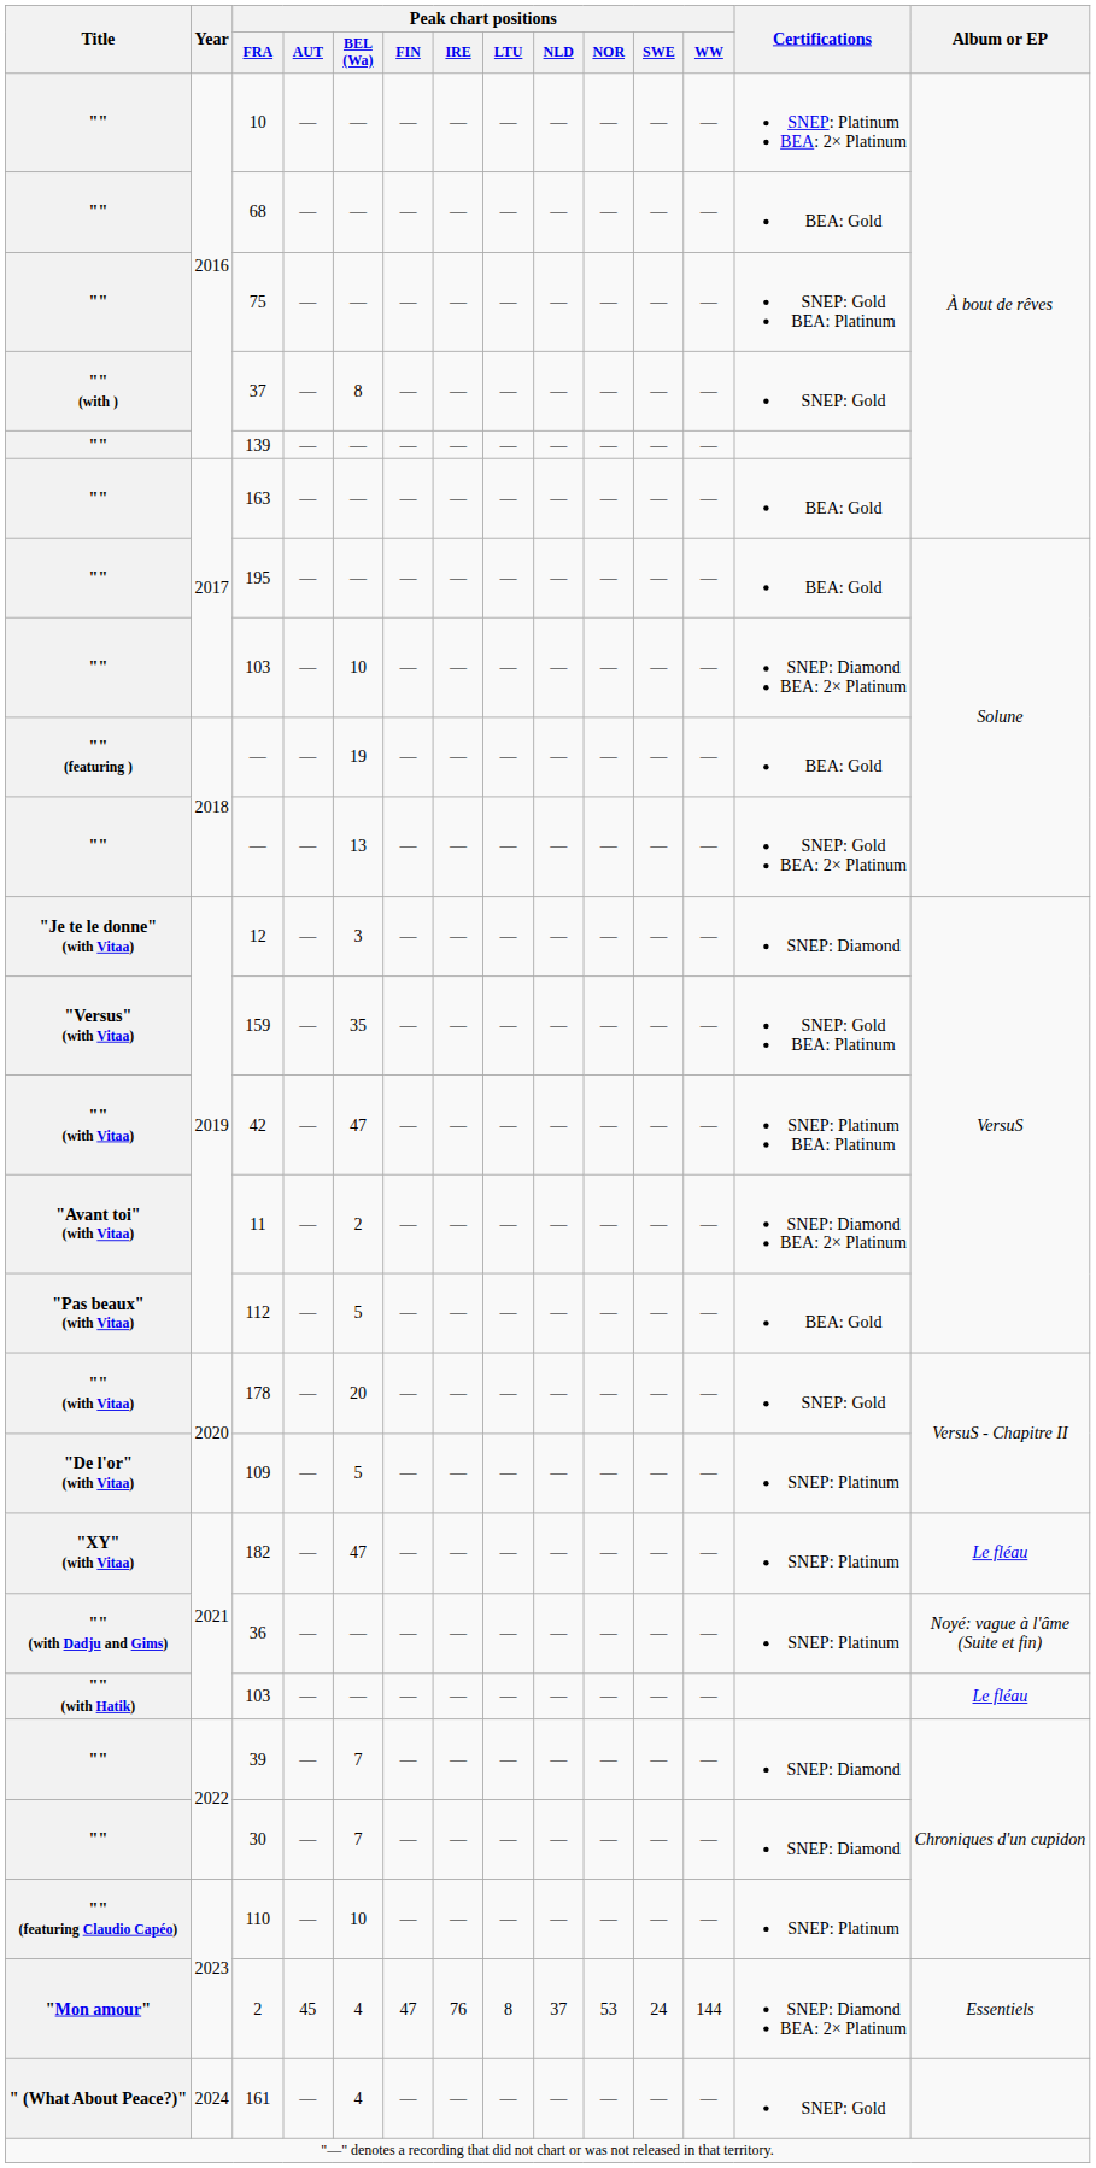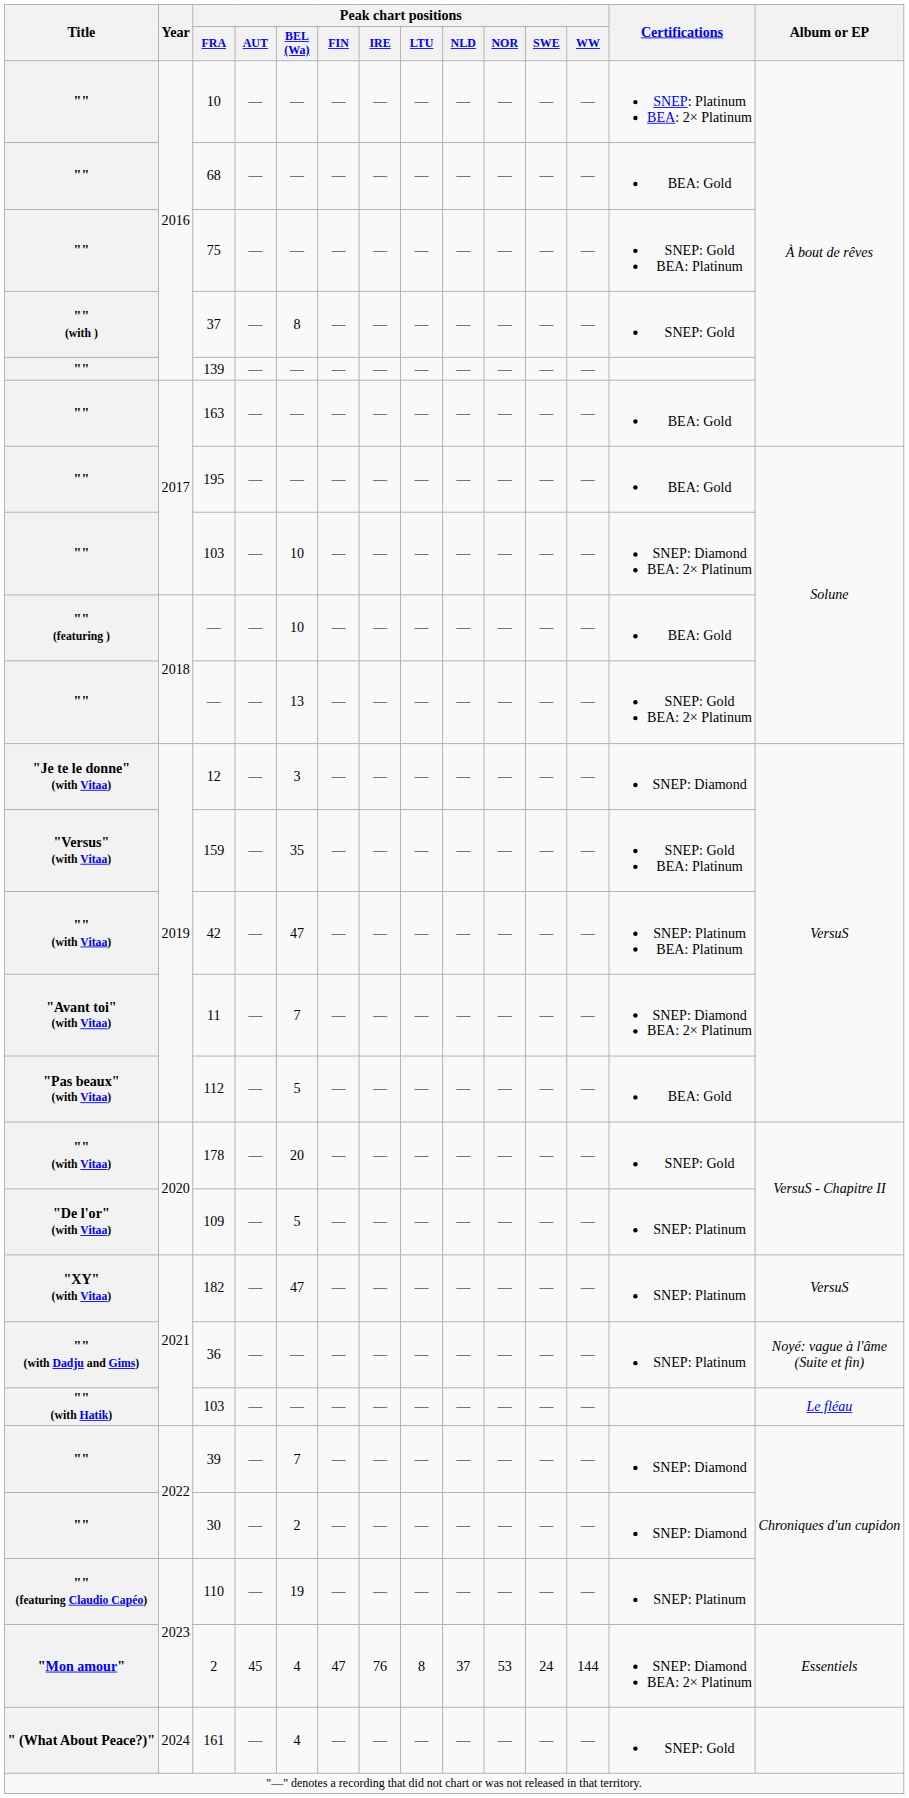"" (featuring ) / — | Peak chart positions / BEL (Wa): 19 -> 10
11 | Peak chart positions / BEL (Wa): 2 -> 7
182 | Album or EP: Le fléau -> VersuS
30 | Peak chart positions / BEL (Wa): 7 -> 2
110 | Peak chart positions / BEL (Wa): 10 -> 19
